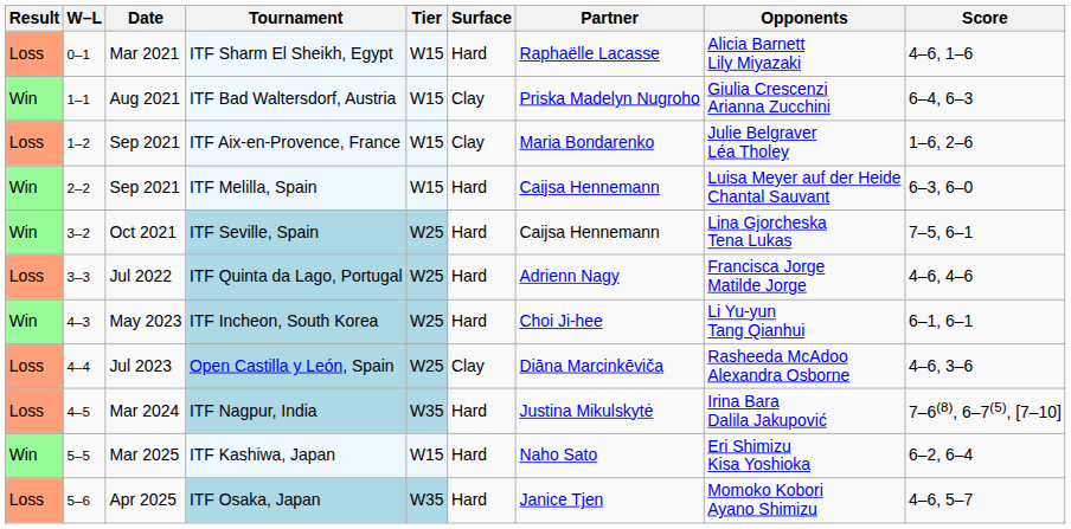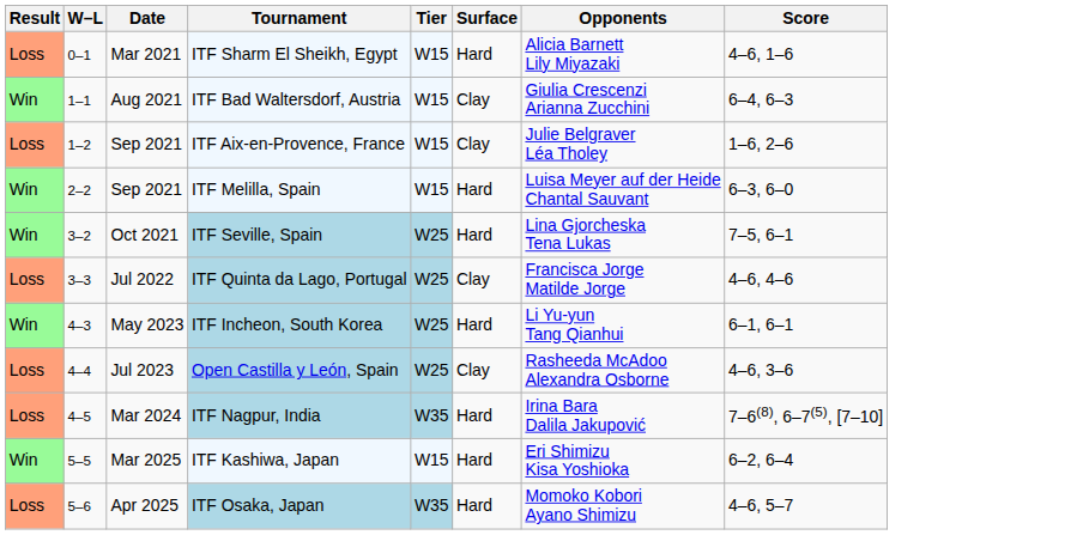- column: Partner | Raphaëlle Lacasse | Priska Madelyn Nugroho | Maria Bondarenko | Caijsa Hennemann | Caijsa Hennemann | Adrienn Nagy | Choi Ji-hee | Diāna Marcinkēviča | Justina Mikulskytė | Naho Sato | Janice Tjen
ITF Quinta da Lago, Portugal | Surface: Hard -> Clay
